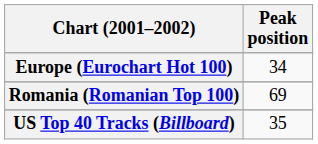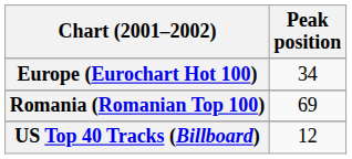US Top 40 Tracks (Billboard) | Peak position: 35 -> 12
